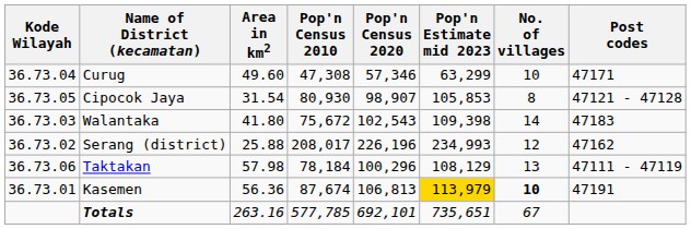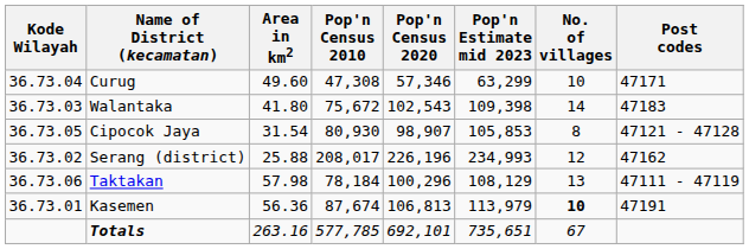rows swapped: Walantaka <-> Cipocok Jaya
Kasemen | Pop'n Estimate mid 2023: gold background -> no background
